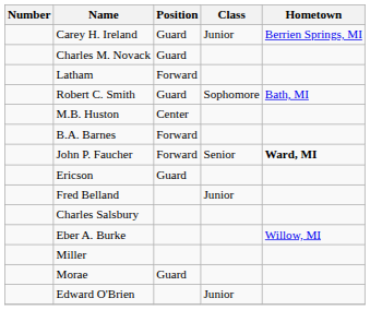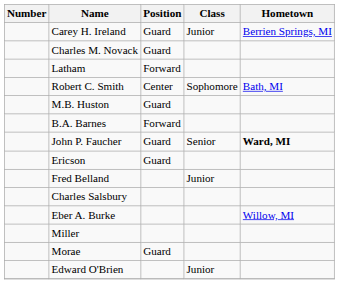Robert C. Smith | Position: Guard -> Center
M.B. Huston | Position: Center -> Guard
John P. Faucher | Position: Forward -> Guard
